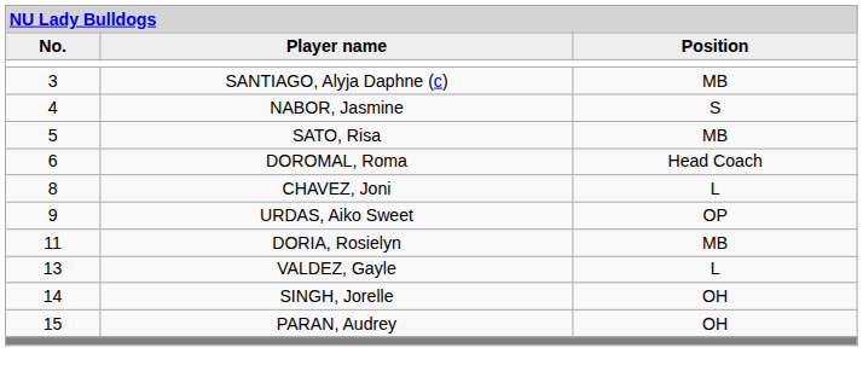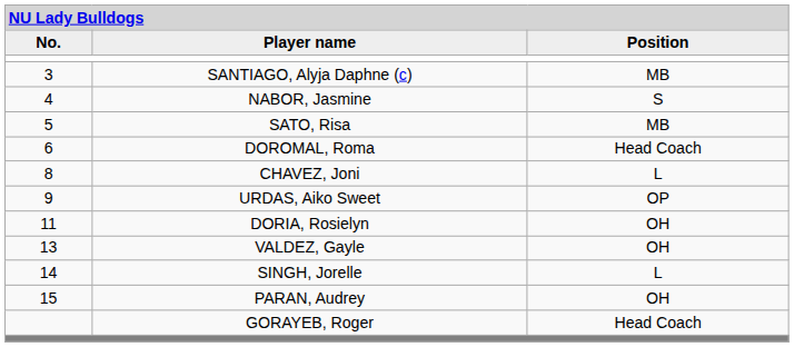DORIA, Rosielyn | column 3: MB -> OH
VALDEZ, Gayle | column 3: L -> OH
SINGH, Jorelle | column 3: OH -> L
+ row: GORAYEB, Roger | Head Coach
